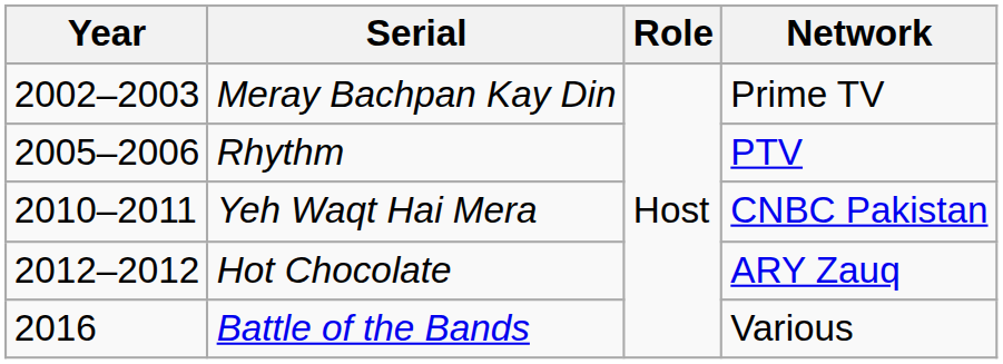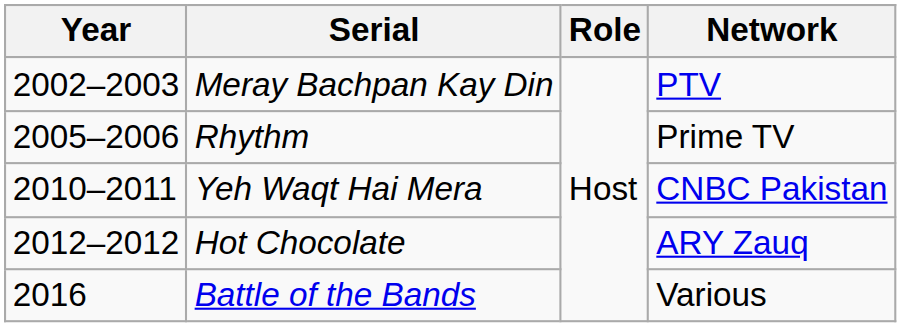Meray Bachpan Kay Din | Network: Prime TV -> PTV
Rhythm | Network: PTV -> Prime TV
